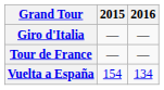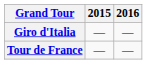- row: Vuelta a España | 154 | 134
